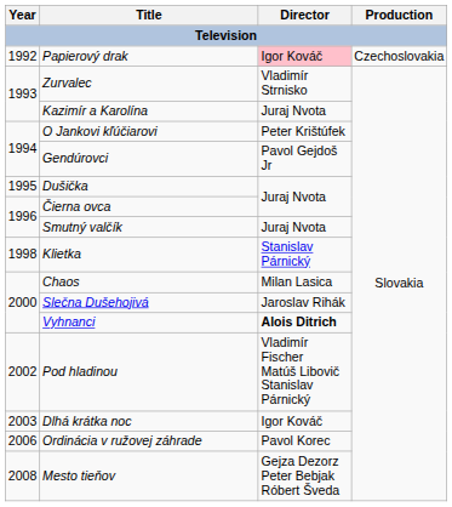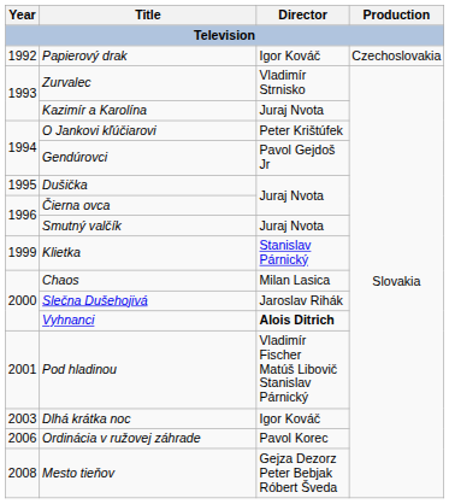Papierový drak | Director: pink background -> no background
Klietka | Year: 1998 -> 1999
Pod hladinou | Year: 2002 -> 2001
